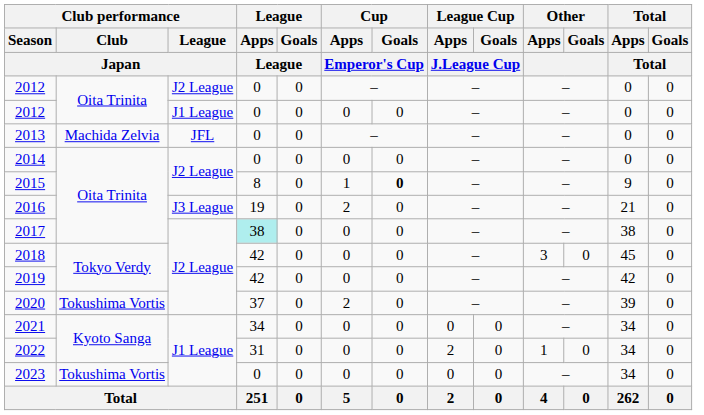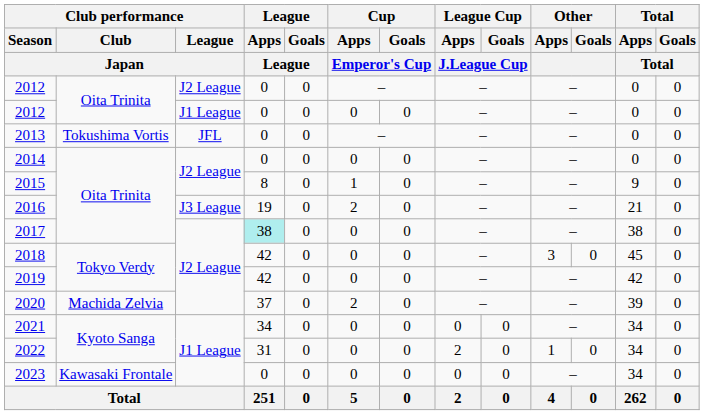2013 | Club performance / Club / Japan: Machida Zelvia -> Tokushima Vortis
2015 | Cup / Goals / Emperor's Cup: bold -> normal
2020 | Club performance / Club / Japan: Tokushima Vortis -> Machida Zelvia
2023 | Club performance / Club / Japan: Tokushima Vortis -> Kawasaki Frontale
